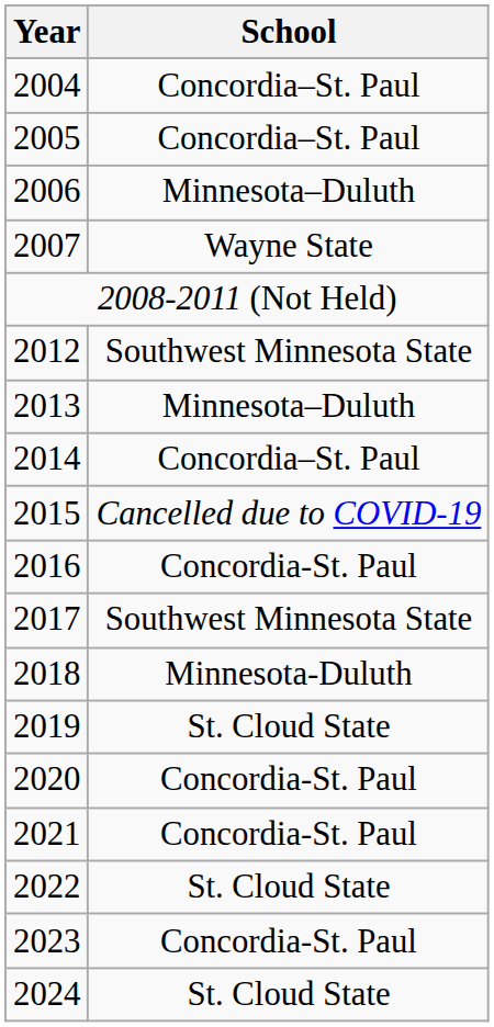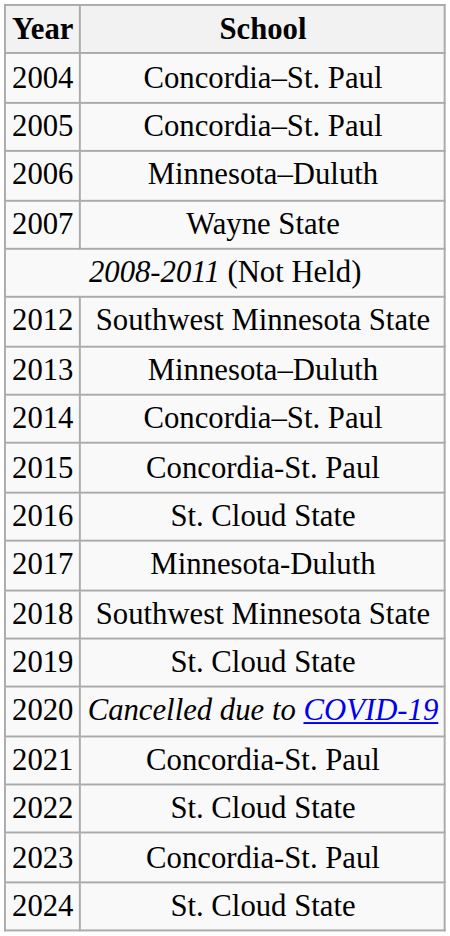2015 | School: Cancelled due to COVID-19 -> Concordia-St. Paul
2016 | School: Concordia-St. Paul -> St. Cloud State
2017 | School: Southwest Minnesota State -> Minnesota-Duluth
2018 | School: Minnesota-Duluth -> Southwest Minnesota State
2020 | School: Concordia-St. Paul -> Cancelled due to COVID-19
